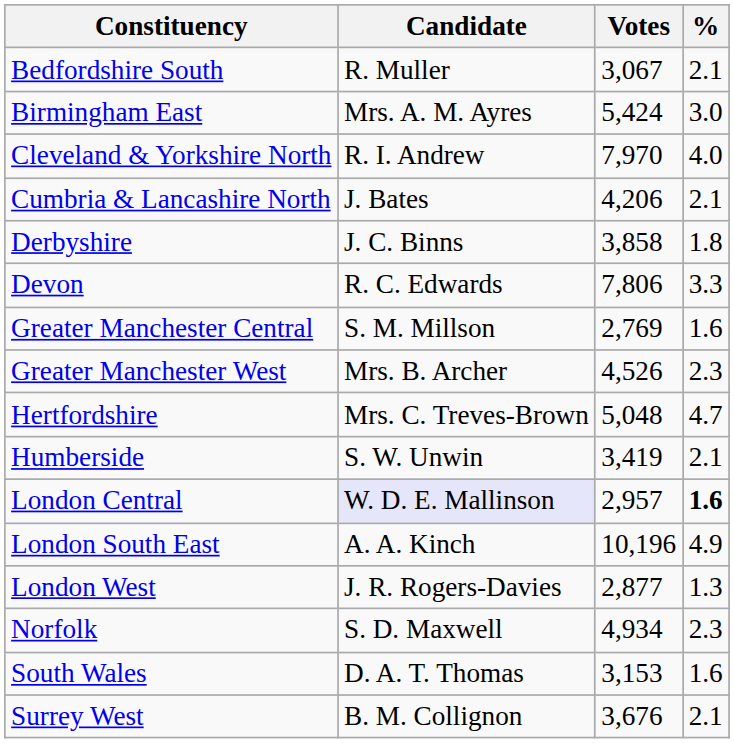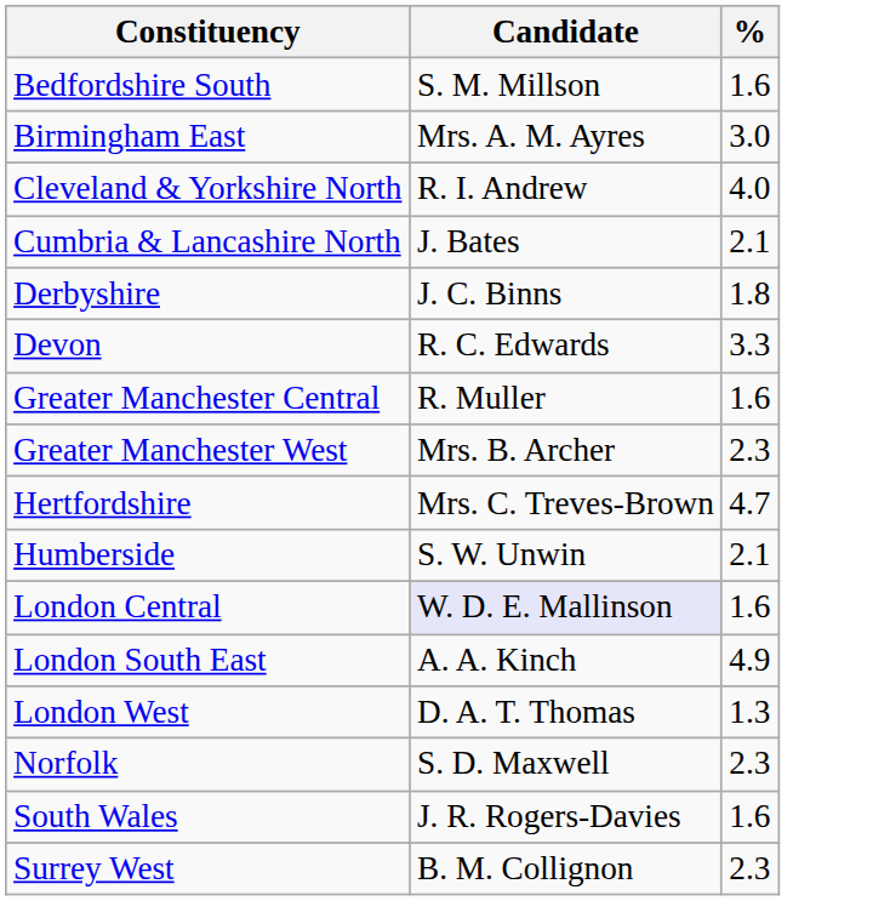- column: Votes | 3,067 | 5,424 | 7,970 | 4,206 | 3,858 | 7,806 | 2,769 | 4,526 | 5,048 | 3,419 | 2,957 | 10,196 | 2,877 | 4,934 | 3,153 | 3,676
Bedfordshire South | Candidate: R. Muller -> S. M. Millson
Bedfordshire South | %: 2.1 -> 1.6
Greater Manchester Central | Candidate: S. M. Millson -> R. Muller
London Central | %: bold -> normal
London West | Candidate: J. R. Rogers-Davies -> D. A. T. Thomas
South Wales | Candidate: D. A. T. Thomas -> J. R. Rogers-Davies
Surrey West | %: 2.1 -> 2.3
